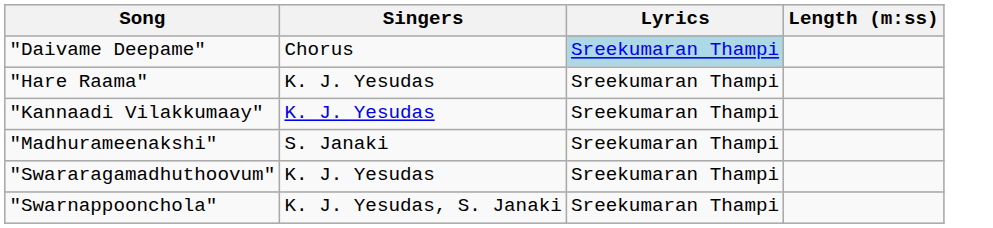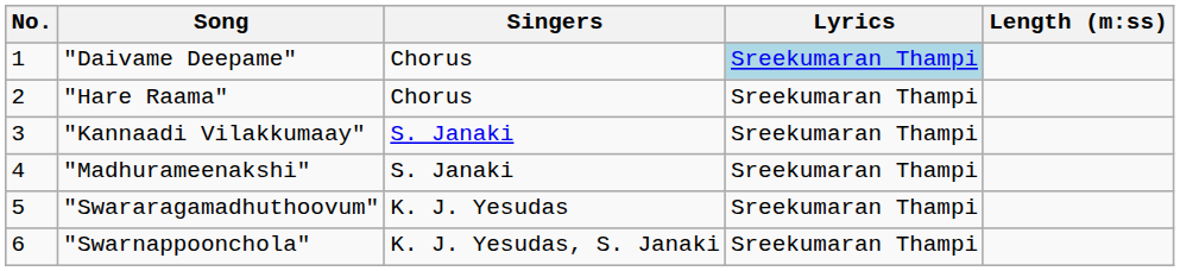+ column: No. | 1 | 2 | 3 | 4 | 5 | 6
"Hare Raama" | Singers: K. J. Yesudas -> Chorus
"Kannaadi Vilakkumaay" | Singers: K. J. Yesudas -> S. Janaki
